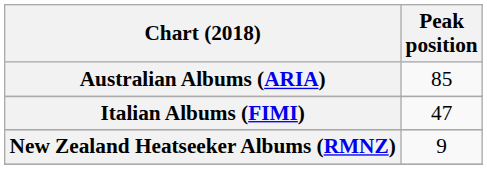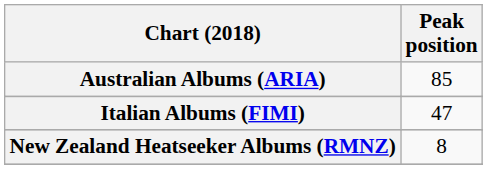New Zealand Heatseeker Albums (RMNZ) | Peak position: 9 -> 8
